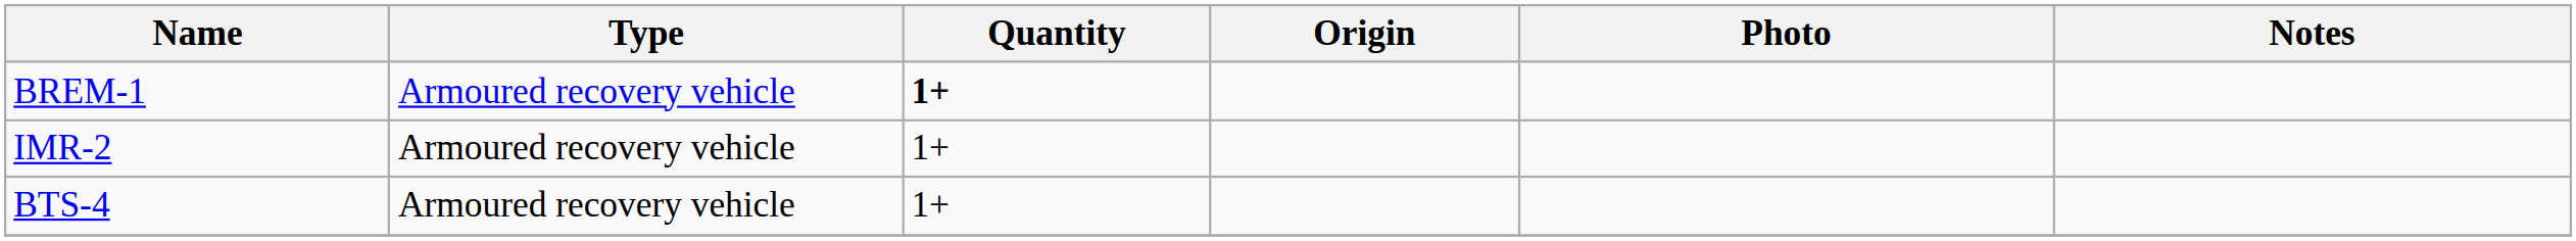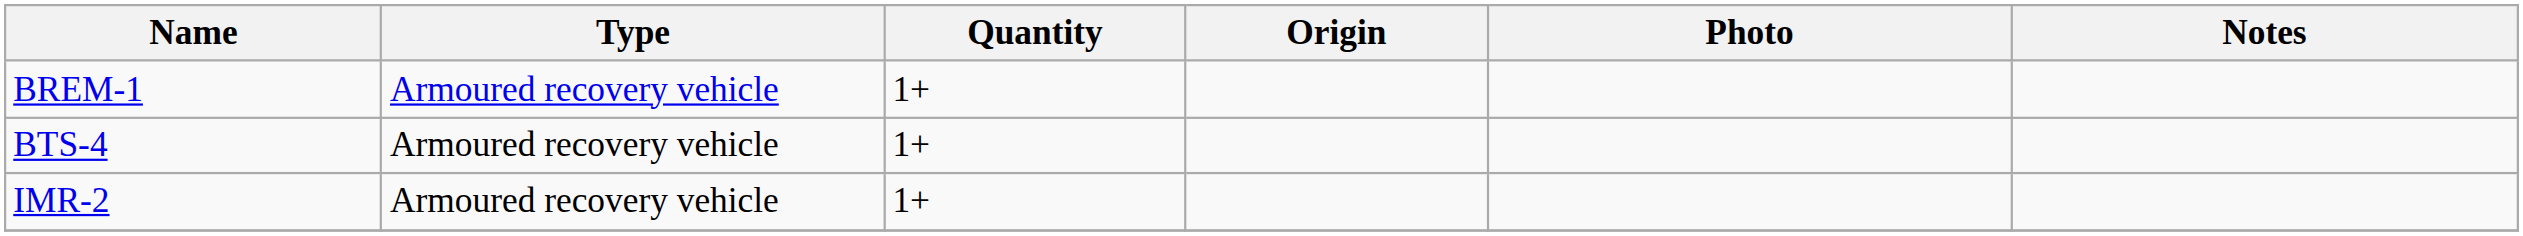BREM-1 | Quantity: bold -> normal
rows swapped: IMR-2 <-> BTS-4
